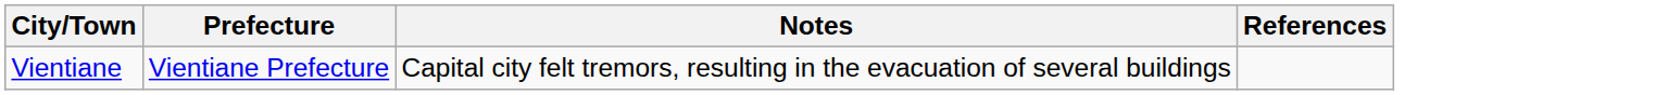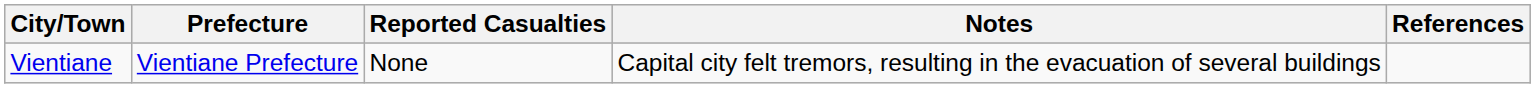+ column: Reported Casualties | None
